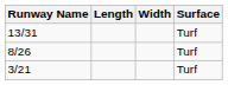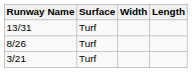columns swapped: Length <-> Surface
